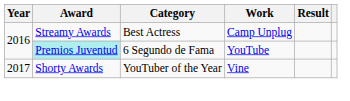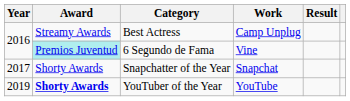6 Segundo de Fama | Work: YouTube -> Vine
+ row: 2017 | Shorty Awards | Snapchatter of the Year | Snapchat
YouTuber of the Year | Year: 2017 -> 2019
YouTuber of the Year | Award: normal -> bold
YouTuber of the Year | Work: Vine -> YouTube
